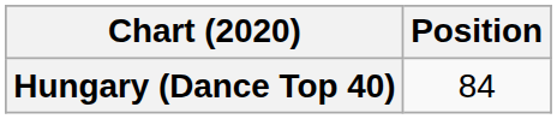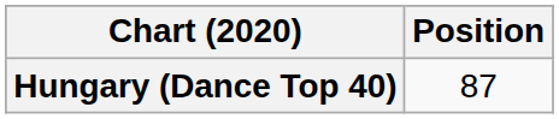Hungary (Dance Top 40) | Position: 84 -> 87
